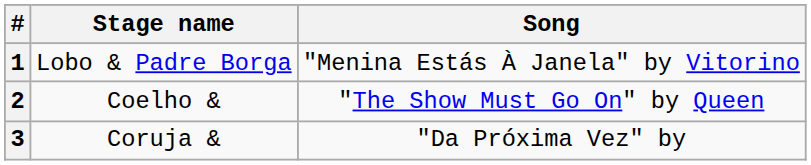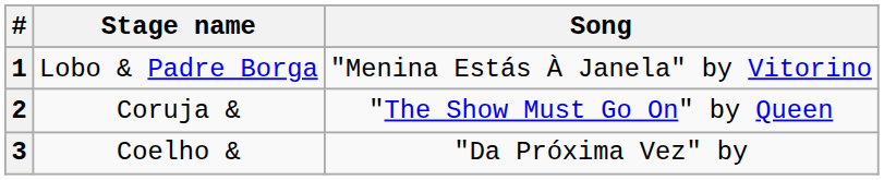2 | Stage name: Coelho & -> Coruja &
3 | Stage name: Coruja & -> Coelho &
